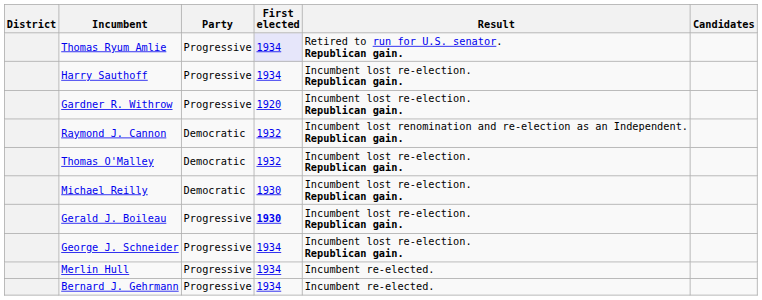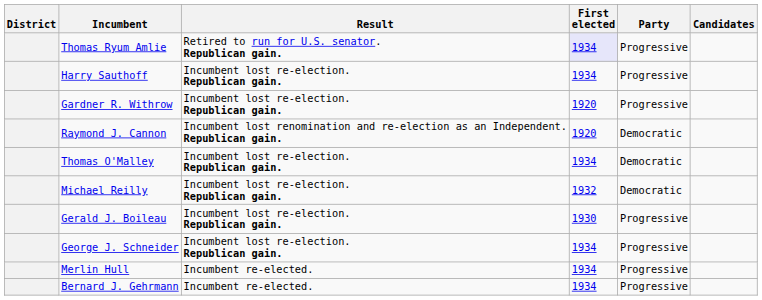columns swapped: Party <-> Result
Raymond J. Cannon | First elected: 1932 -> 1920
Thomas O'Malley | First elected: 1932 -> 1934
Michael Reilly | First elected: 1930 -> 1932
Gerald J. Boileau | First elected: bold -> normal
